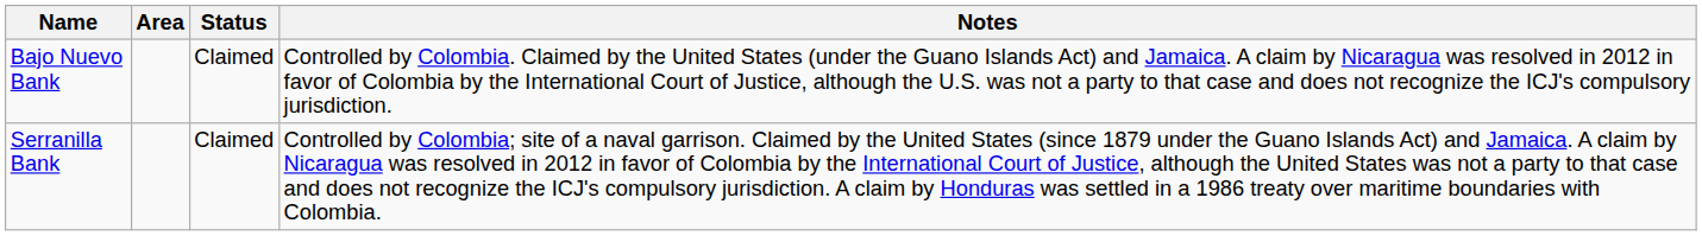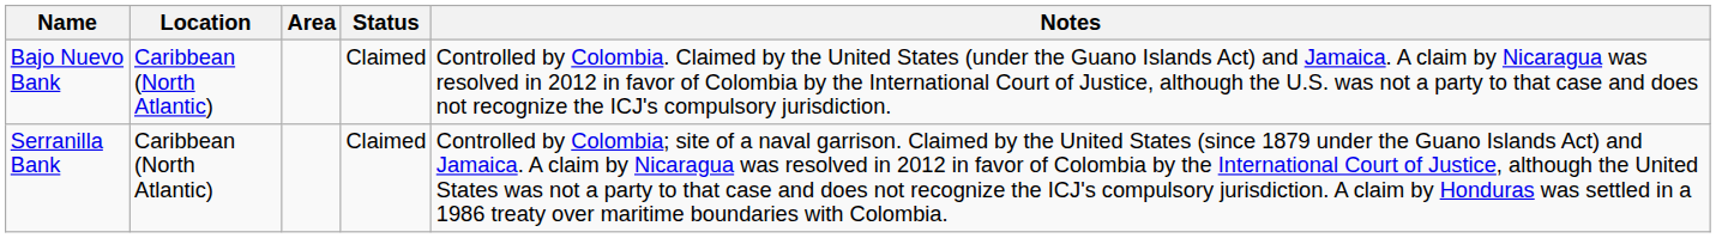+ column: Location | Caribbean (North Atlantic) | Caribbean (North Atlantic)
